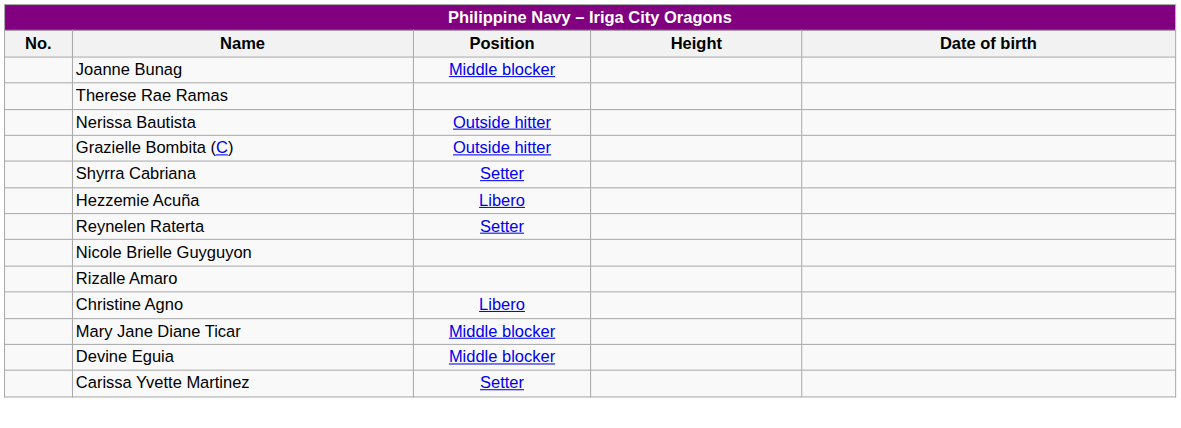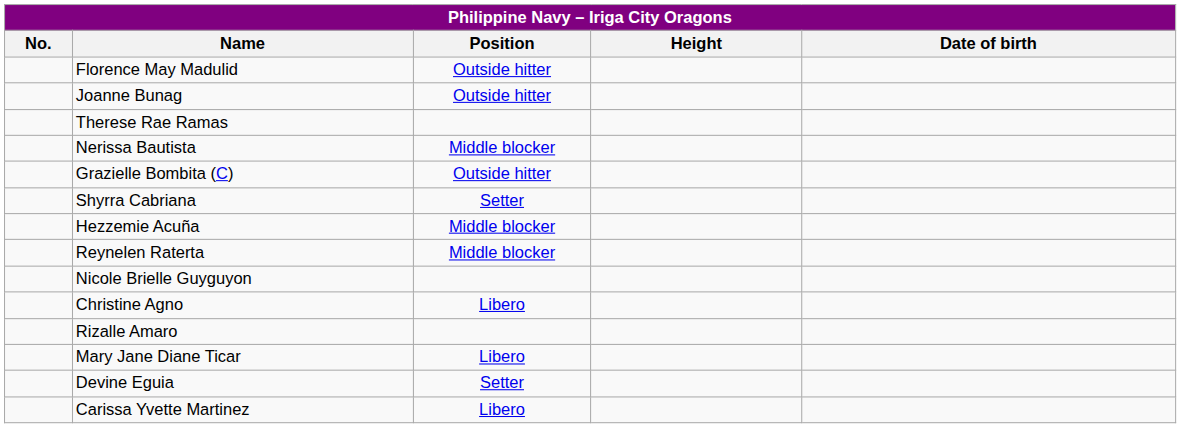+ row: Florence May Madulid | Outside hitter
Joanne Bunag | Position: Middle blocker -> Outside hitter
Nerissa Bautista | Position: Outside hitter -> Middle blocker
Hezzemie Acuña | Position: Libero -> Middle blocker
Reynelen Raterta | Position: Setter -> Middle blocker
rows swapped: Christine Agno <-> Rizalle Amaro
Mary Jane Diane Ticar | Position: Middle blocker -> Libero
Devine Eguia | Position: Middle blocker -> Setter
Carissa Yvette Martinez | Position: Setter -> Libero
